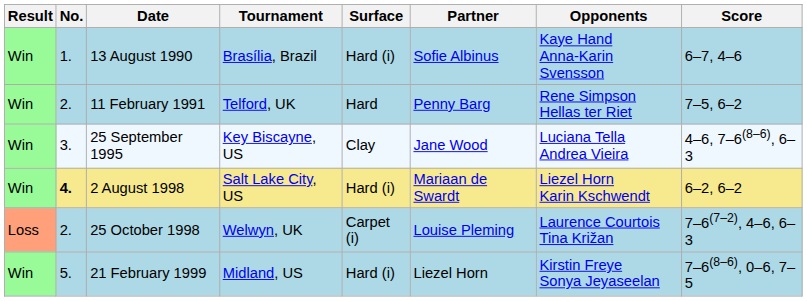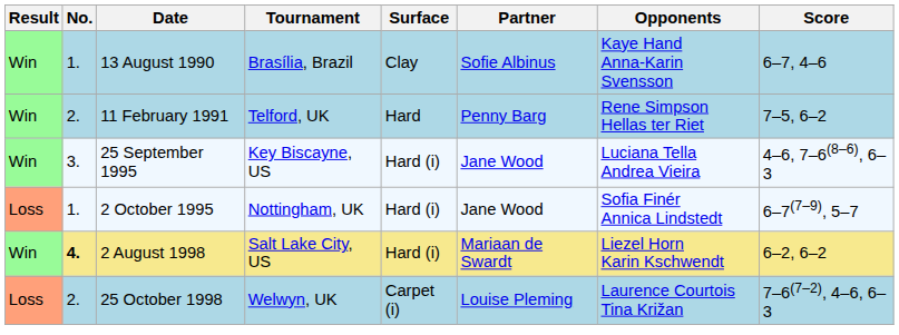13 August 1990 | Surface: Hard (i) -> Clay
25 September 1995 | Surface: Clay -> Hard (i)
+ row: Loss | 1. | 2 October 1995 | Nottingham, UK | Hard (i) | Jane Wood | Sofia Finér Annica Lindstedt | 6–7(7–9), 5–7
- row: Win | 5. | 21 February 1999 | Midland, US | Hard (i) | Liezel Horn | Kirstin Freye Sonya Jeyaseelan | 7–6(8–6), 0–6, 7–5
